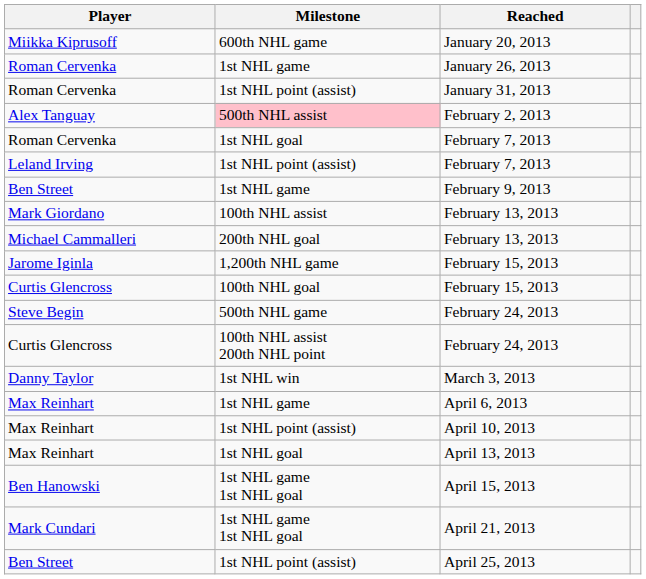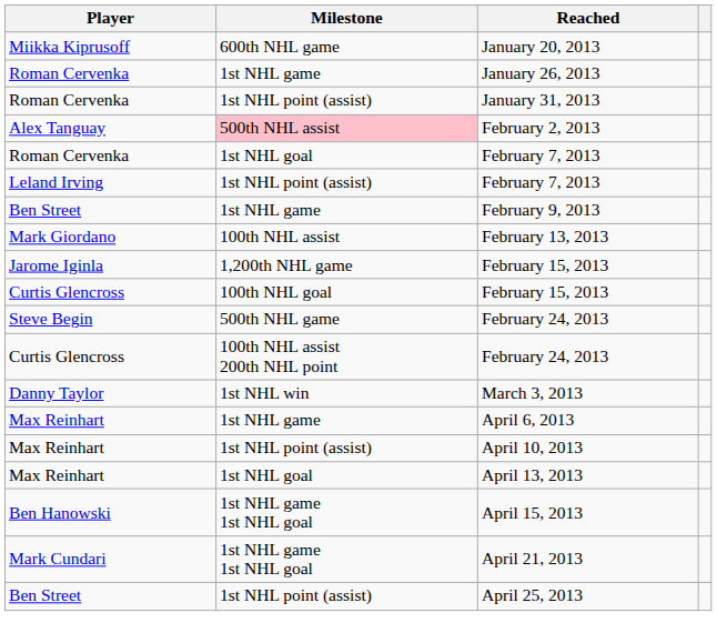- row: Michael Cammalleri | 200th NHL goal | February 13, 2013
